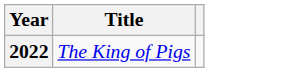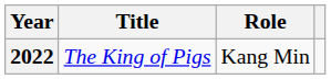+ column: Role | Kang Min
